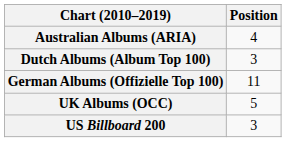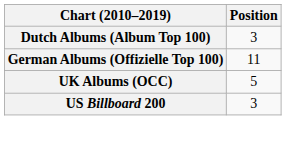- row: Australian Albums (ARIA) | 4
